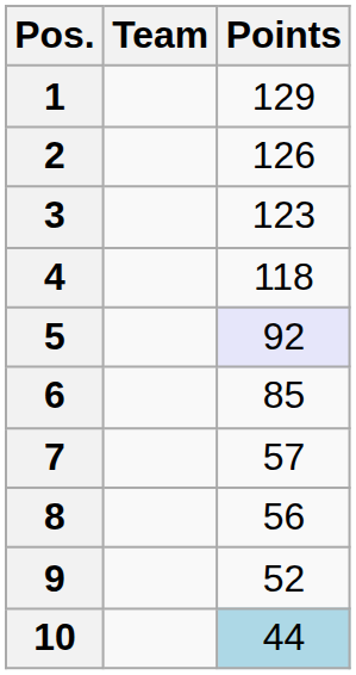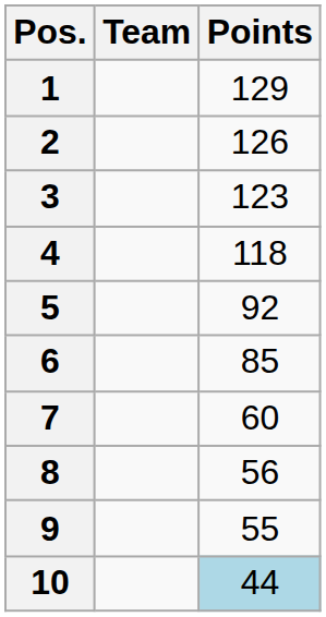5 | Points: lavender background -> no background
7 | Points: 57 -> 60
9 | Points: 52 -> 55
